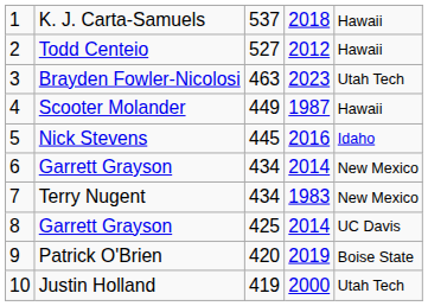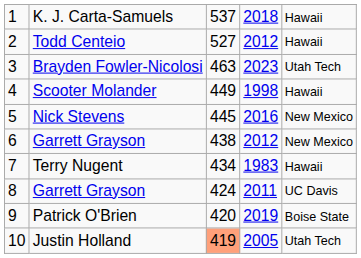Scooter Molander | column 4: 1987 -> 1998
Nick Stevens | column 5: Idaho -> New Mexico
6 / Garrett Grayson | column 3: 434 -> 438
6 / Garrett Grayson | column 4: 2014 -> 2012
Terry Nugent | column 5: New Mexico -> Hawaii
8 / Garrett Grayson | column 3: 425 -> 424
8 / Garrett Grayson | column 4: 2014 -> 2011
Justin Holland | column 3: no background -> lightsalmon background
Justin Holland | column 4: 2000 -> 2005
